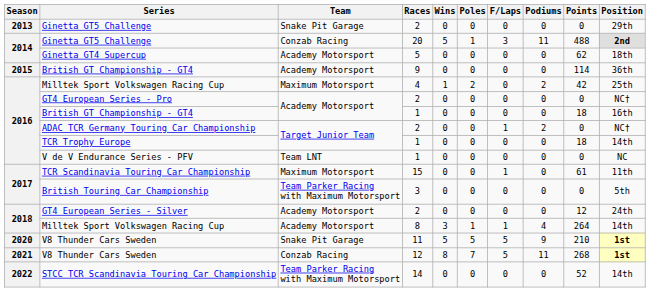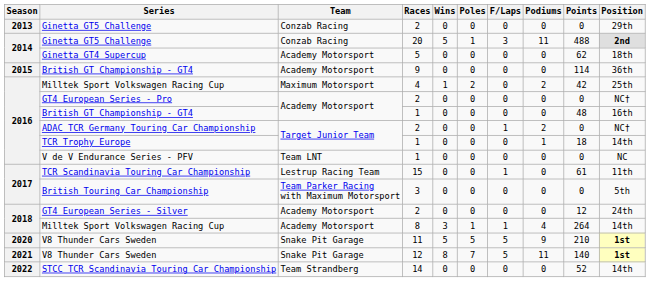Ginetta GT5 Challenge / 2 | Team: Snake Pit Garage -> Conzab Racing
British GT Championship - GT4 / 1 | Points: 18 -> 48
TCR Trophy Europe | Podiums: 0 -> 1
TCR Scandinavia Touring Car Championship | Team: Maximum Motorsport -> Lestrup Racing Team
V8 Thunder Cars Sweden / 12 | Team: Conzab Racing -> Snake Pit Garage
V8 Thunder Cars Sweden / 12 | Points: 268 -> 140
STCC TCR Scandinavia Touring Car Championship | Team: Team Parker Racing with Maximum Motorsport -> Team Strandberg
